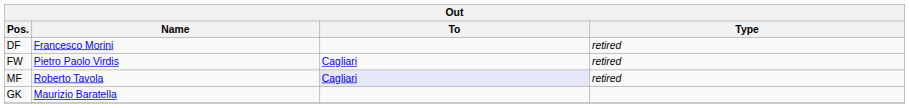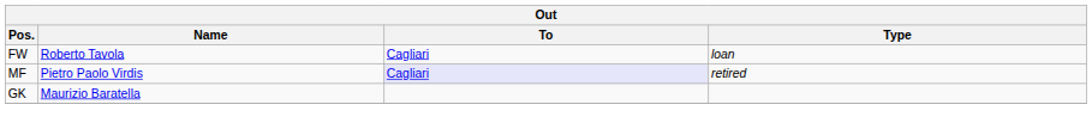- row: DF | Francesco Morini | retired
FW | Name: Pietro Paolo Virdis -> Roberto Tavola
FW | Type: retired -> loan
MF | Name: Roberto Tavola -> Pietro Paolo Virdis
